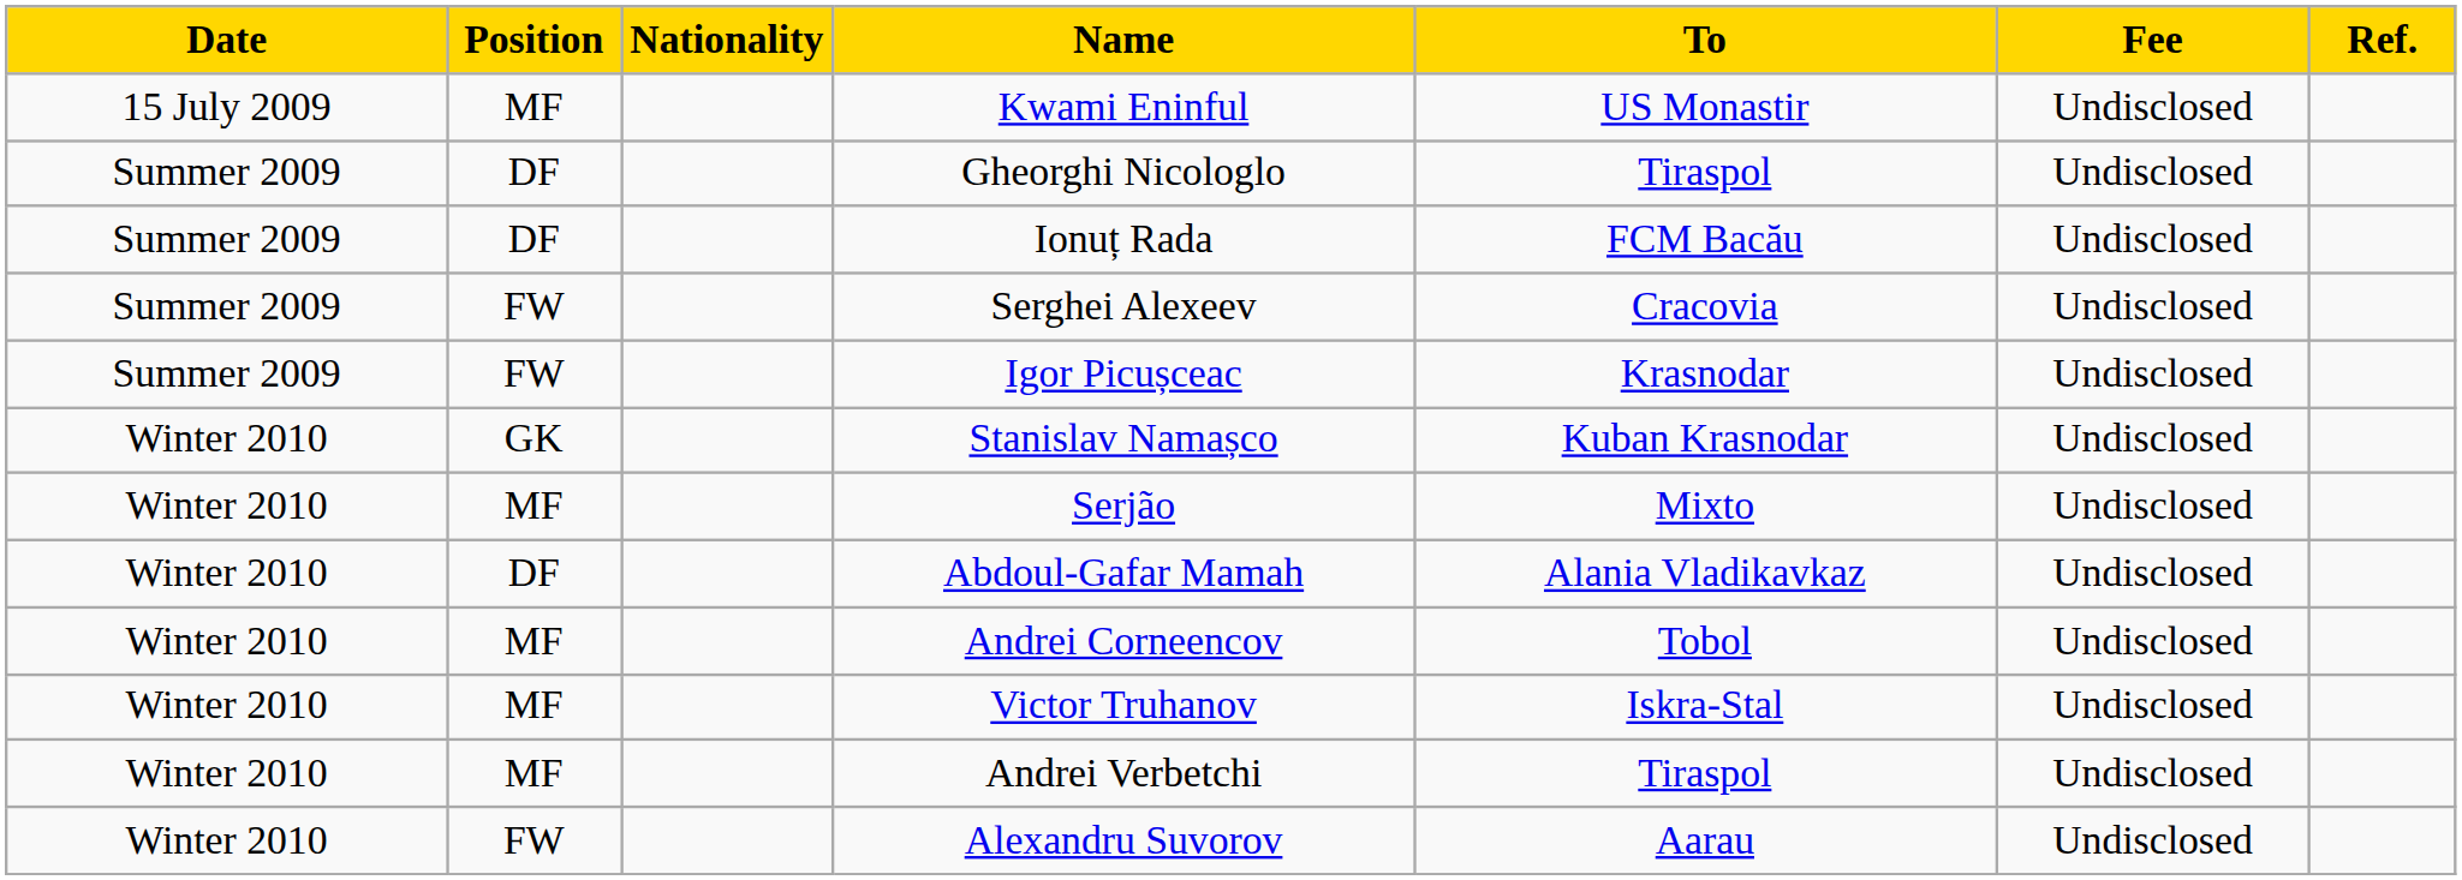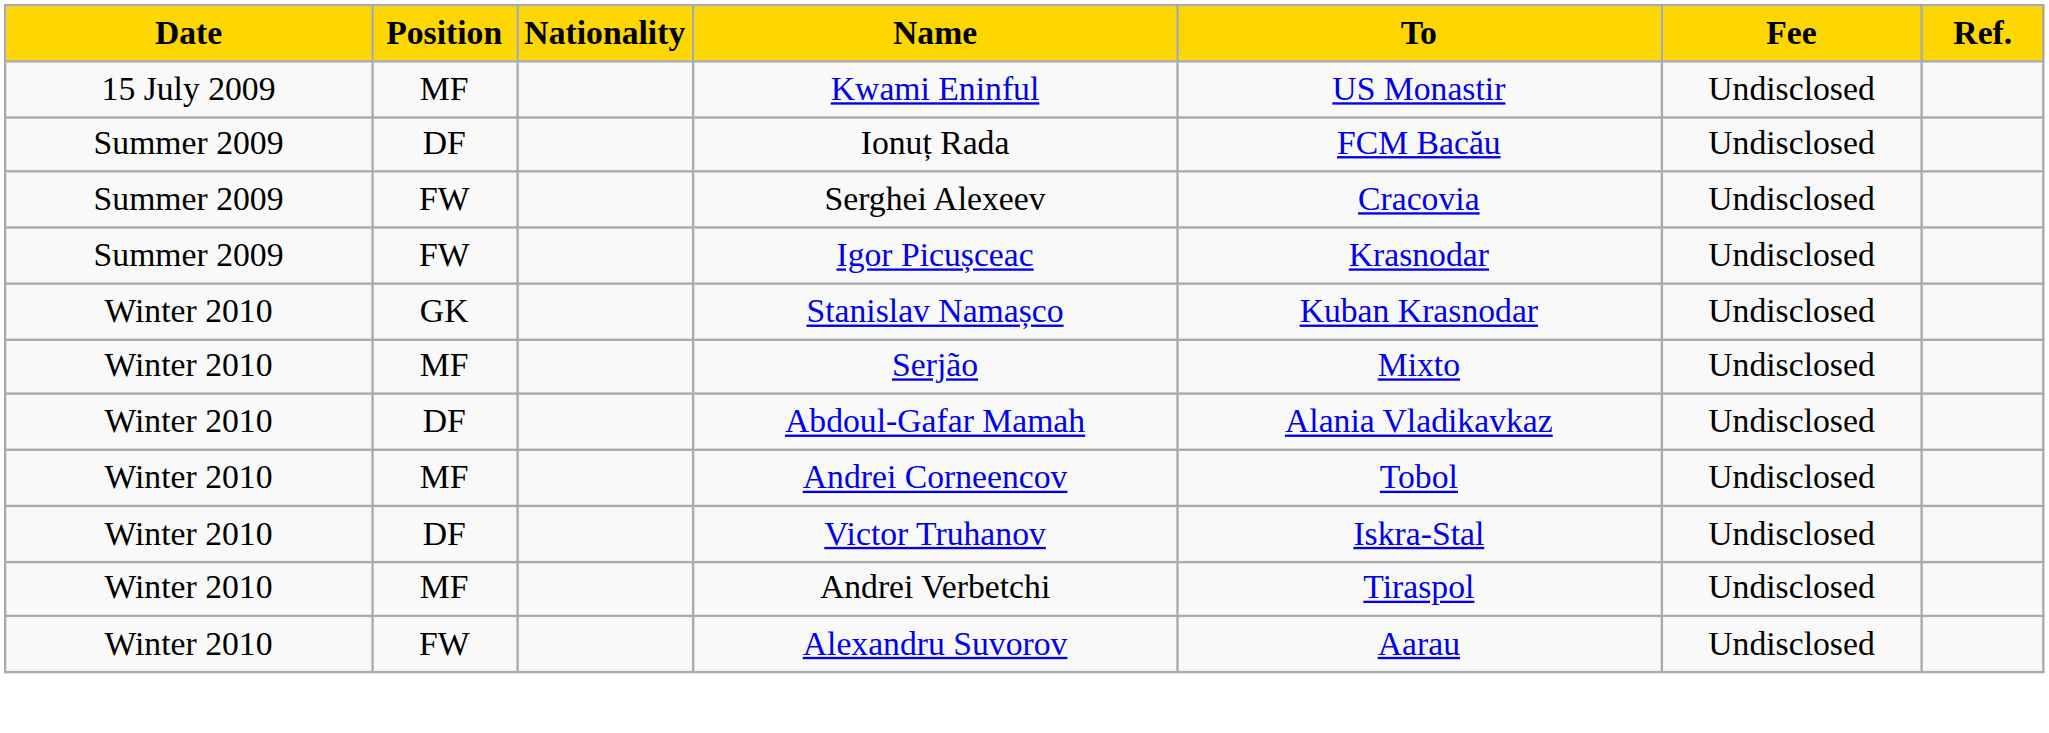- row: Summer 2009 | DF | Gheorghi Nicologlo | Tiraspol | Undisclosed
Victor Truhanov | Position: MF -> DF
